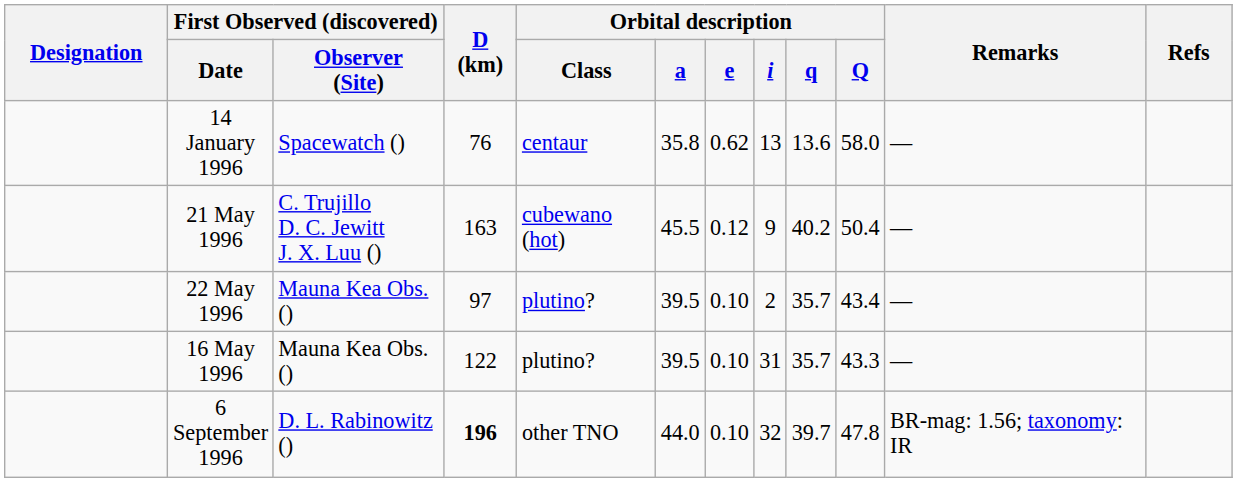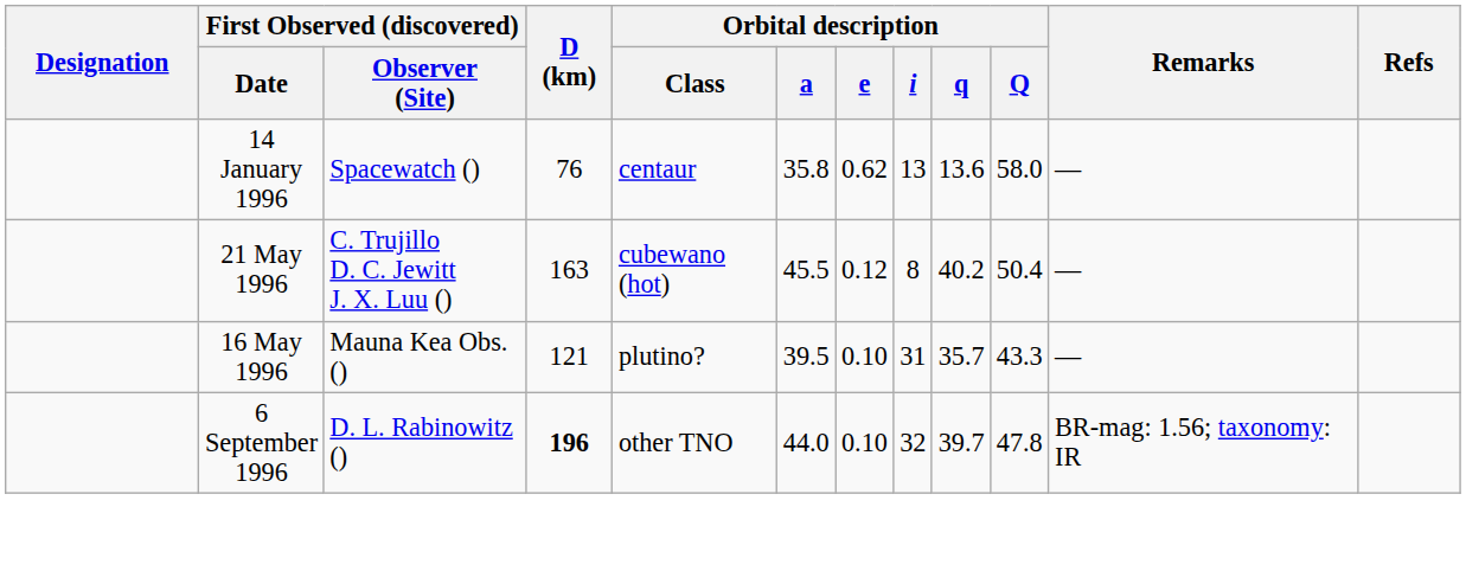21 May 1996 | Orbital description / i: 9 -> 8
- row: 22 May 1996 | Mauna Kea Obs. () | 97 | plutino? | 39.5 | 0.10 | 2 | 35.7 | 43.4 | —
16 May 1996 | D (km): 122 -> 121
